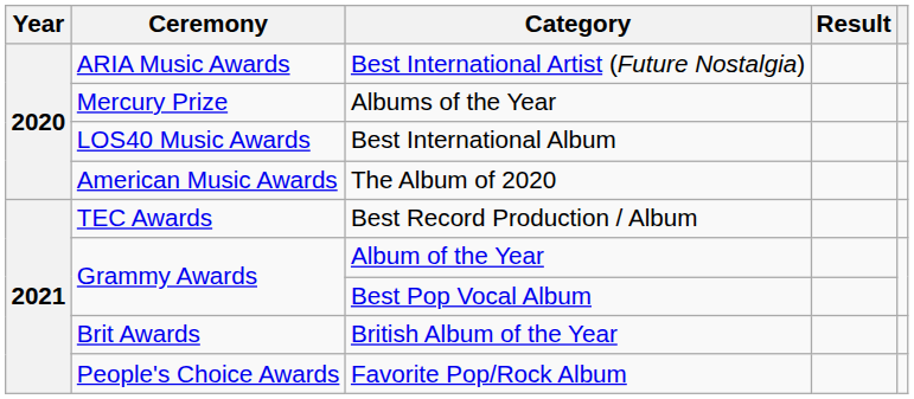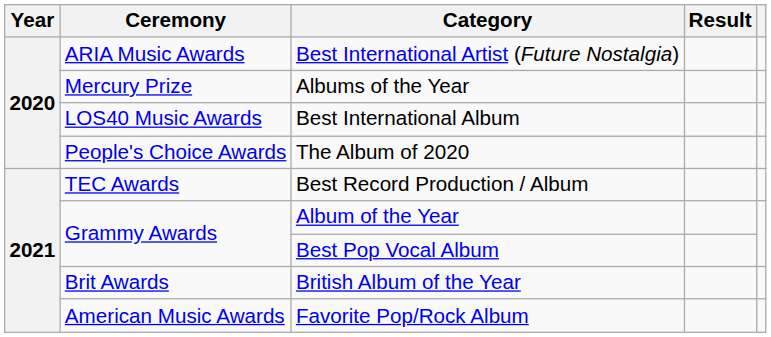The Album of 2020 | Ceremony: American Music Awards -> People's Choice Awards
Favorite Pop/Rock Album | Ceremony: People's Choice Awards -> American Music Awards
